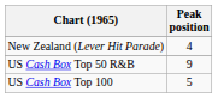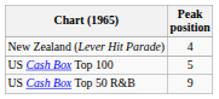rows swapped: US Cash Box Top 100 <-> US Cash Box Top 50 R&B
